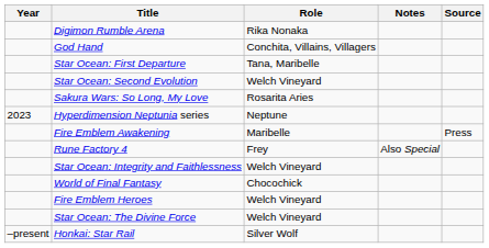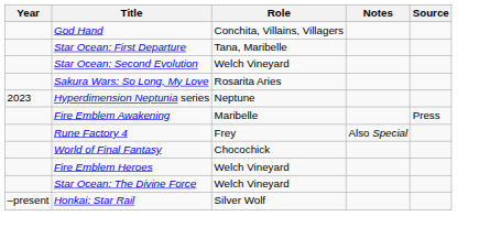- row: Digimon Rumble Arena | Rika Nonaka
- row: Star Ocean: Integrity and Faithlessness | Welch Vineyard
